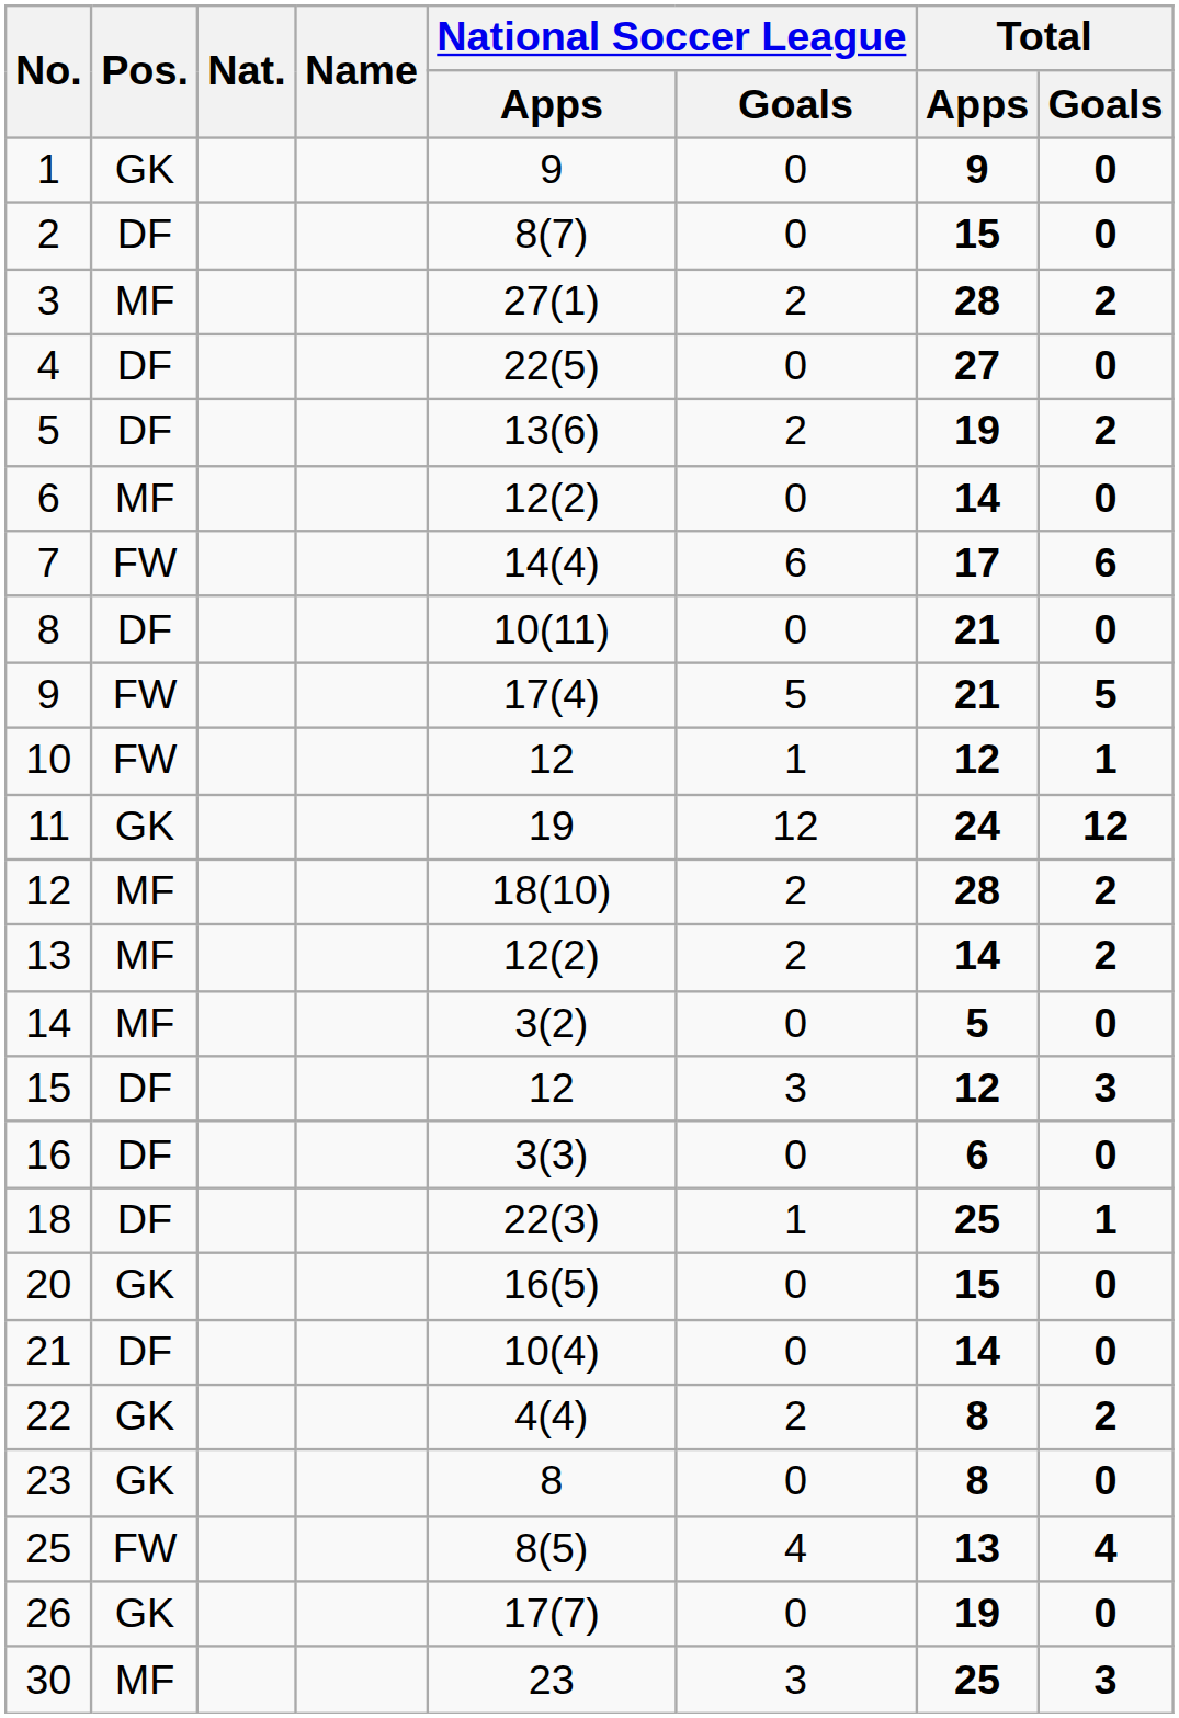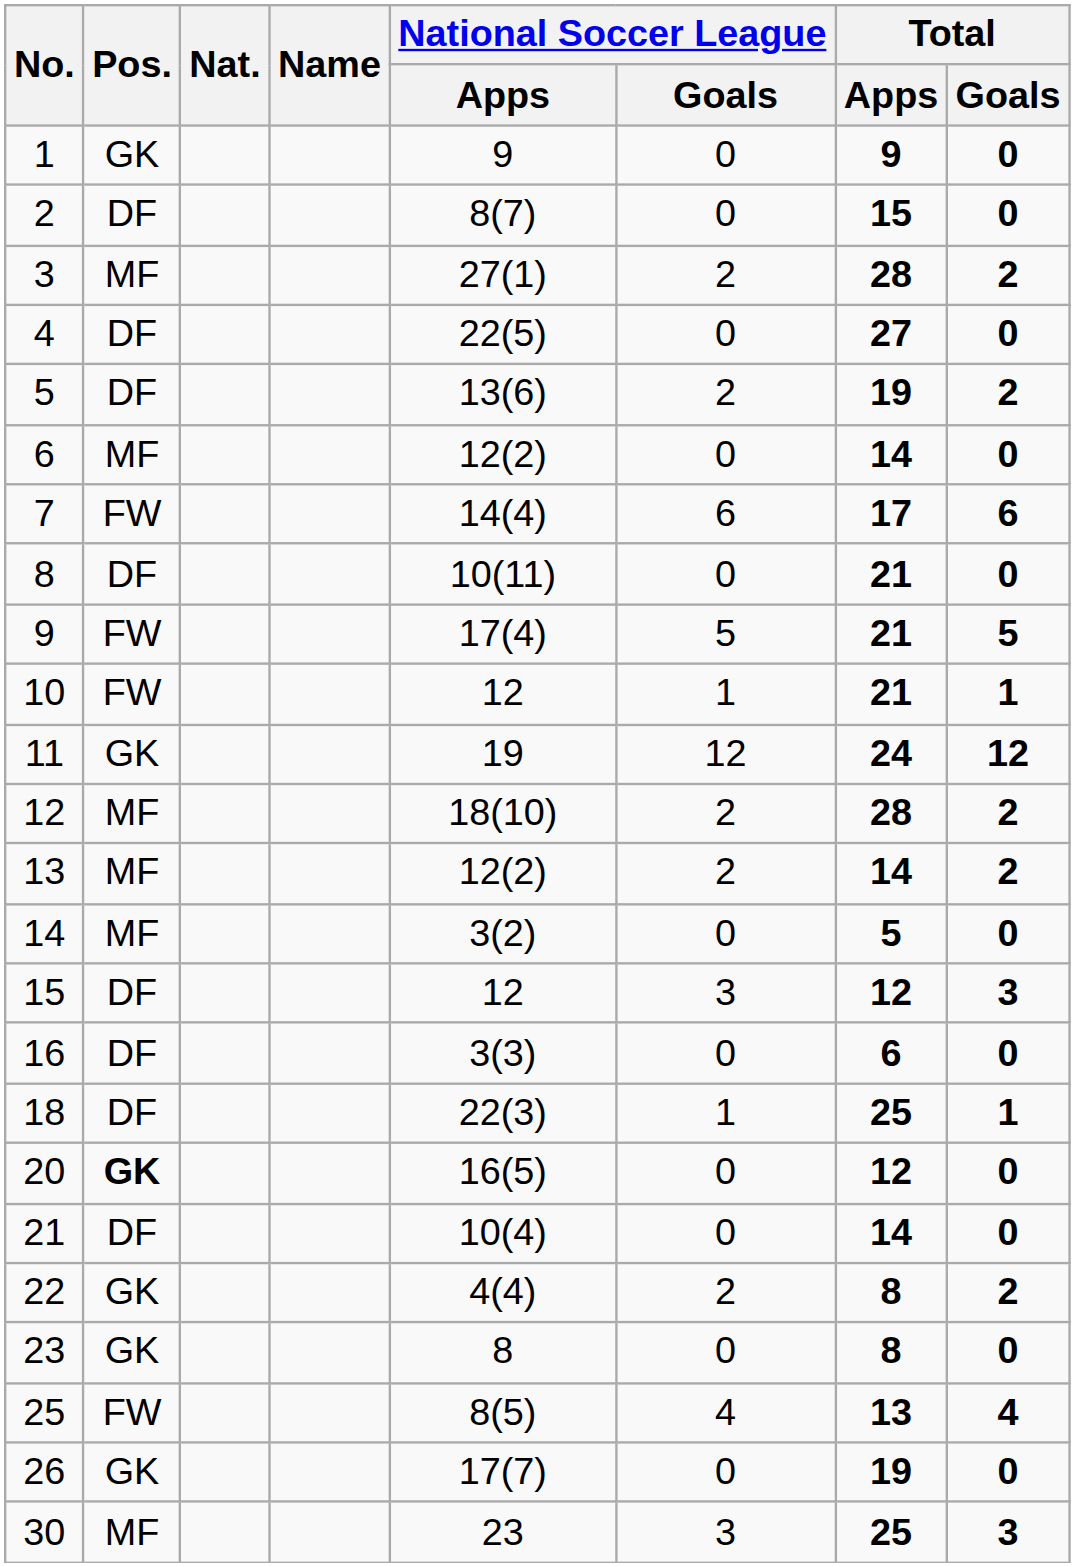10 | Total / Apps: 12 -> 21
20 | Pos.: normal -> bold
20 | Total / Apps: 15 -> 12
